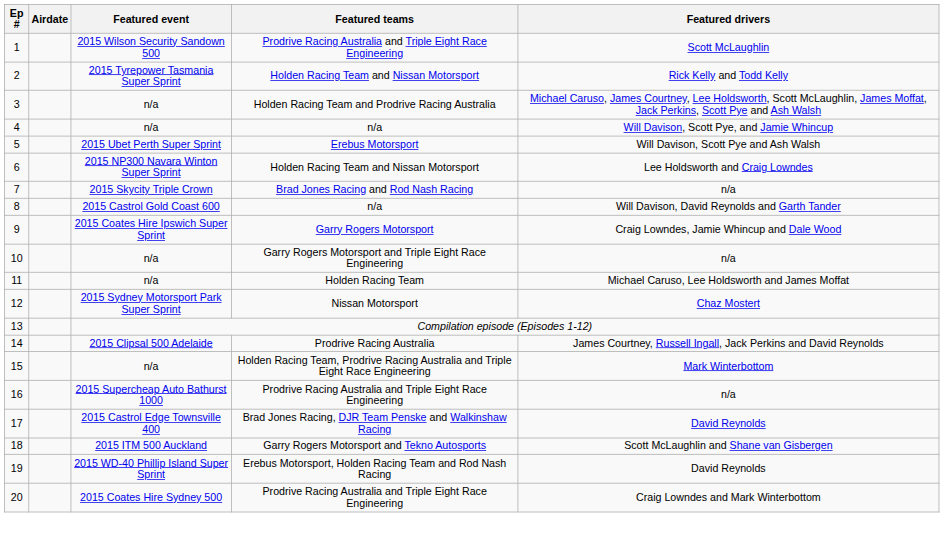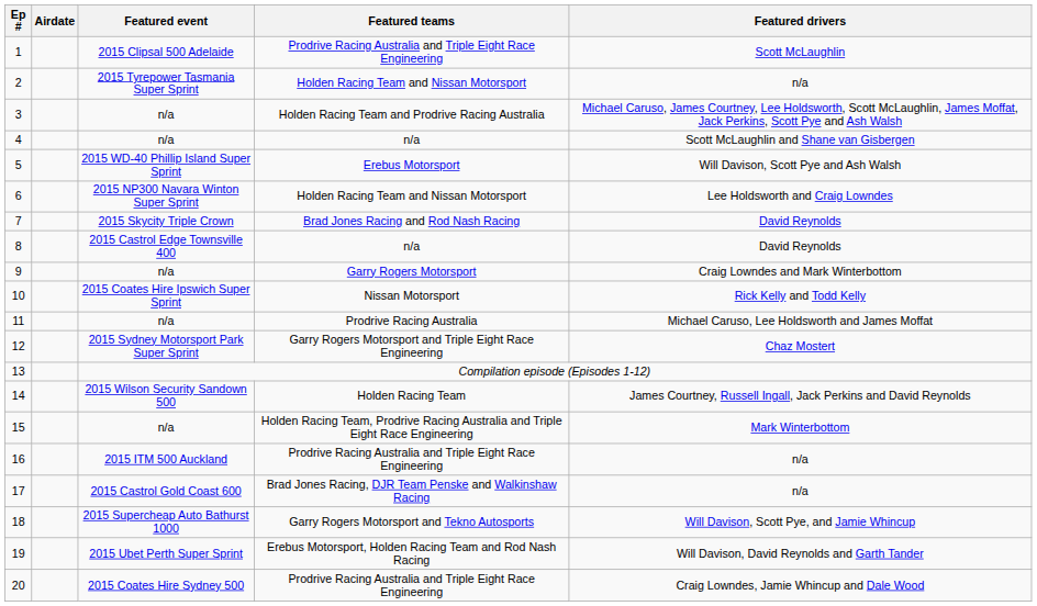1 | Featured event: 2015 Wilson Security Sandown 500 -> 2015 Clipsal 500 Adelaide
2 | Featured drivers: Rick Kelly and Todd Kelly -> n/a
4 | Featured drivers: Will Davison, Scott Pye, and Jamie Whincup -> Scott McLaughlin and Shane van Gisbergen
5 | Featured event: 2015 Ubet Perth Super Sprint -> 2015 WD-40 Phillip Island Super Sprint
7 | Featured drivers: n/a -> David Reynolds
8 | Featured event: 2015 Castrol Gold Coast 600 -> 2015 Castrol Edge Townsville 400
8 | Featured drivers: Will Davison, David Reynolds and Garth Tander -> David Reynolds
9 | Featured event: 2015 Coates Hire Ipswich Super Sprint -> n/a
9 | Featured drivers: Craig Lowndes, Jamie Whincup and Dale Wood -> Craig Lowndes and Mark Winterbottom
10 | Featured event: n/a -> 2015 Coates Hire Ipswich Super Sprint
10 | Featured teams: Garry Rogers Motorsport and Triple Eight Race Engineering -> Nissan Motorsport
10 | Featured drivers: n/a -> Rick Kelly and Todd Kelly
11 | Featured teams: Holden Racing Team -> Prodrive Racing Australia
12 | Featured teams: Nissan Motorsport -> Garry Rogers Motorsport and Triple Eight Race Engineering
14 | Featured event: 2015 Clipsal 500 Adelaide -> 2015 Wilson Security Sandown 500
14 | Featured teams: Prodrive Racing Australia -> Holden Racing Team
16 | Featured event: 2015 Supercheap Auto Bathurst 1000 -> 2015 ITM 500 Auckland
17 | Featured event: 2015 Castrol Edge Townsville 400 -> 2015 Castrol Gold Coast 600
17 | Featured drivers: David Reynolds -> n/a
18 | Featured event: 2015 ITM 500 Auckland -> 2015 Supercheap Auto Bathurst 1000
18 | Featured drivers: Scott McLaughlin and Shane van Gisbergen -> Will Davison, Scott Pye, and Jamie Whincup
19 | Featured event: 2015 WD-40 Phillip Island Super Sprint -> 2015 Ubet Perth Super Sprint
19 | Featured drivers: David Reynolds -> Will Davison, David Reynolds and Garth Tander
20 | Featured drivers: Craig Lowndes and Mark Winterbottom -> Craig Lowndes, Jamie Whincup and Dale Wood
